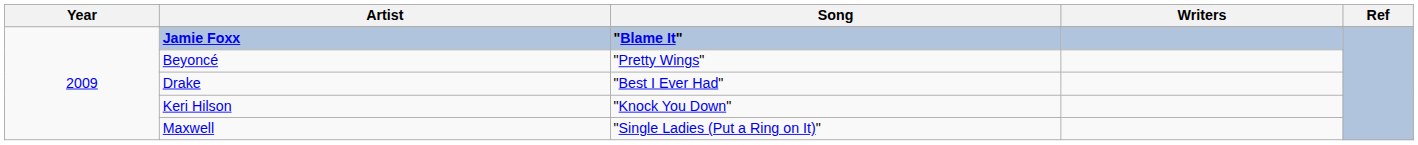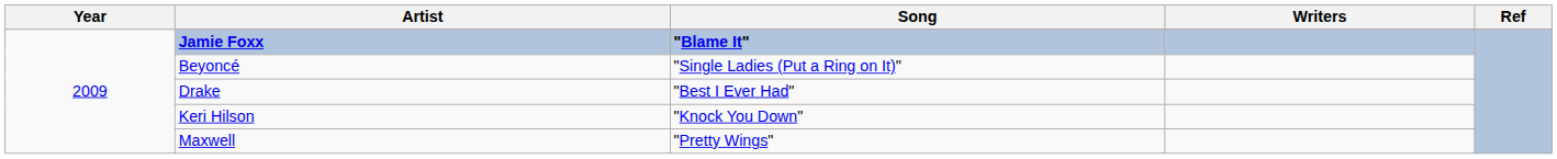Beyoncé | Song: "Pretty Wings" -> "Single Ladies (Put a Ring on It)"
Maxwell | Song: "Single Ladies (Put a Ring on It)" -> "Pretty Wings"
